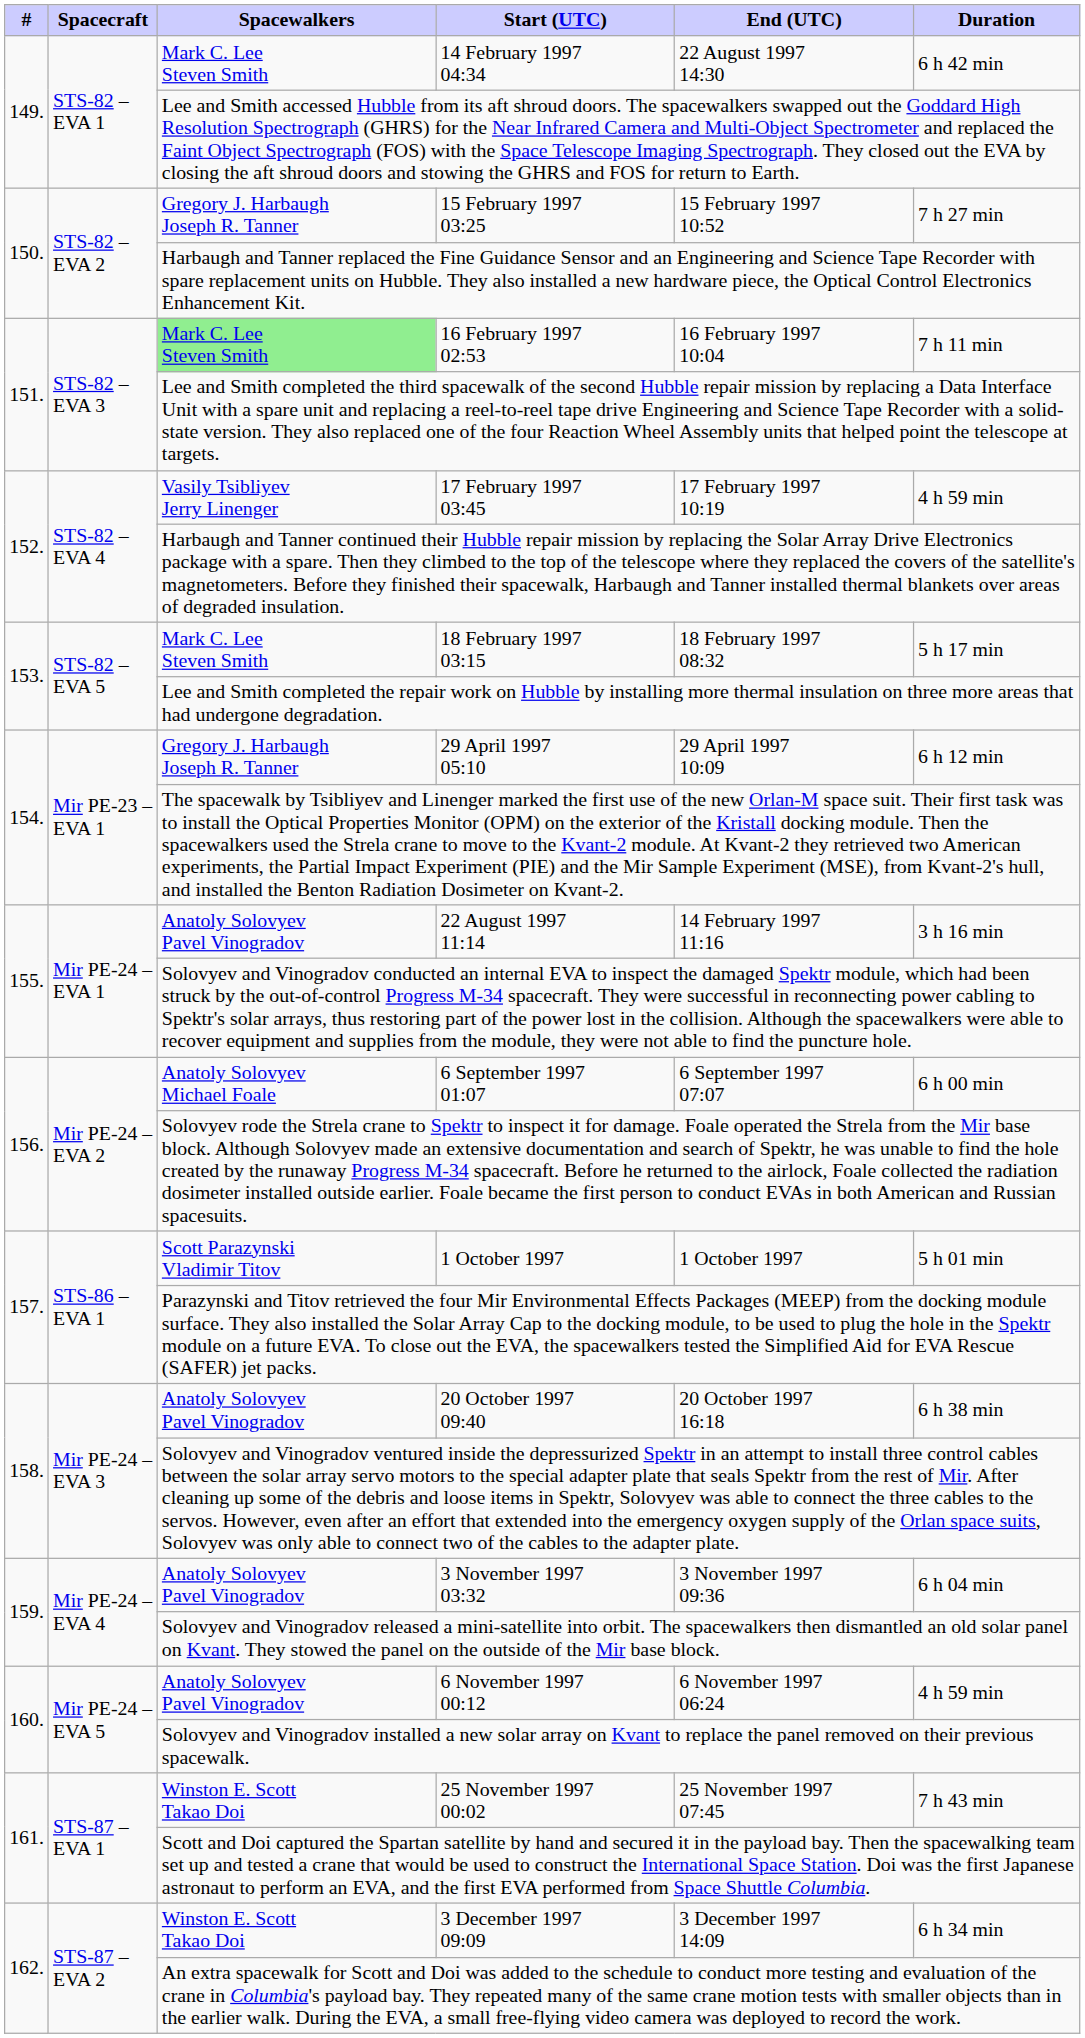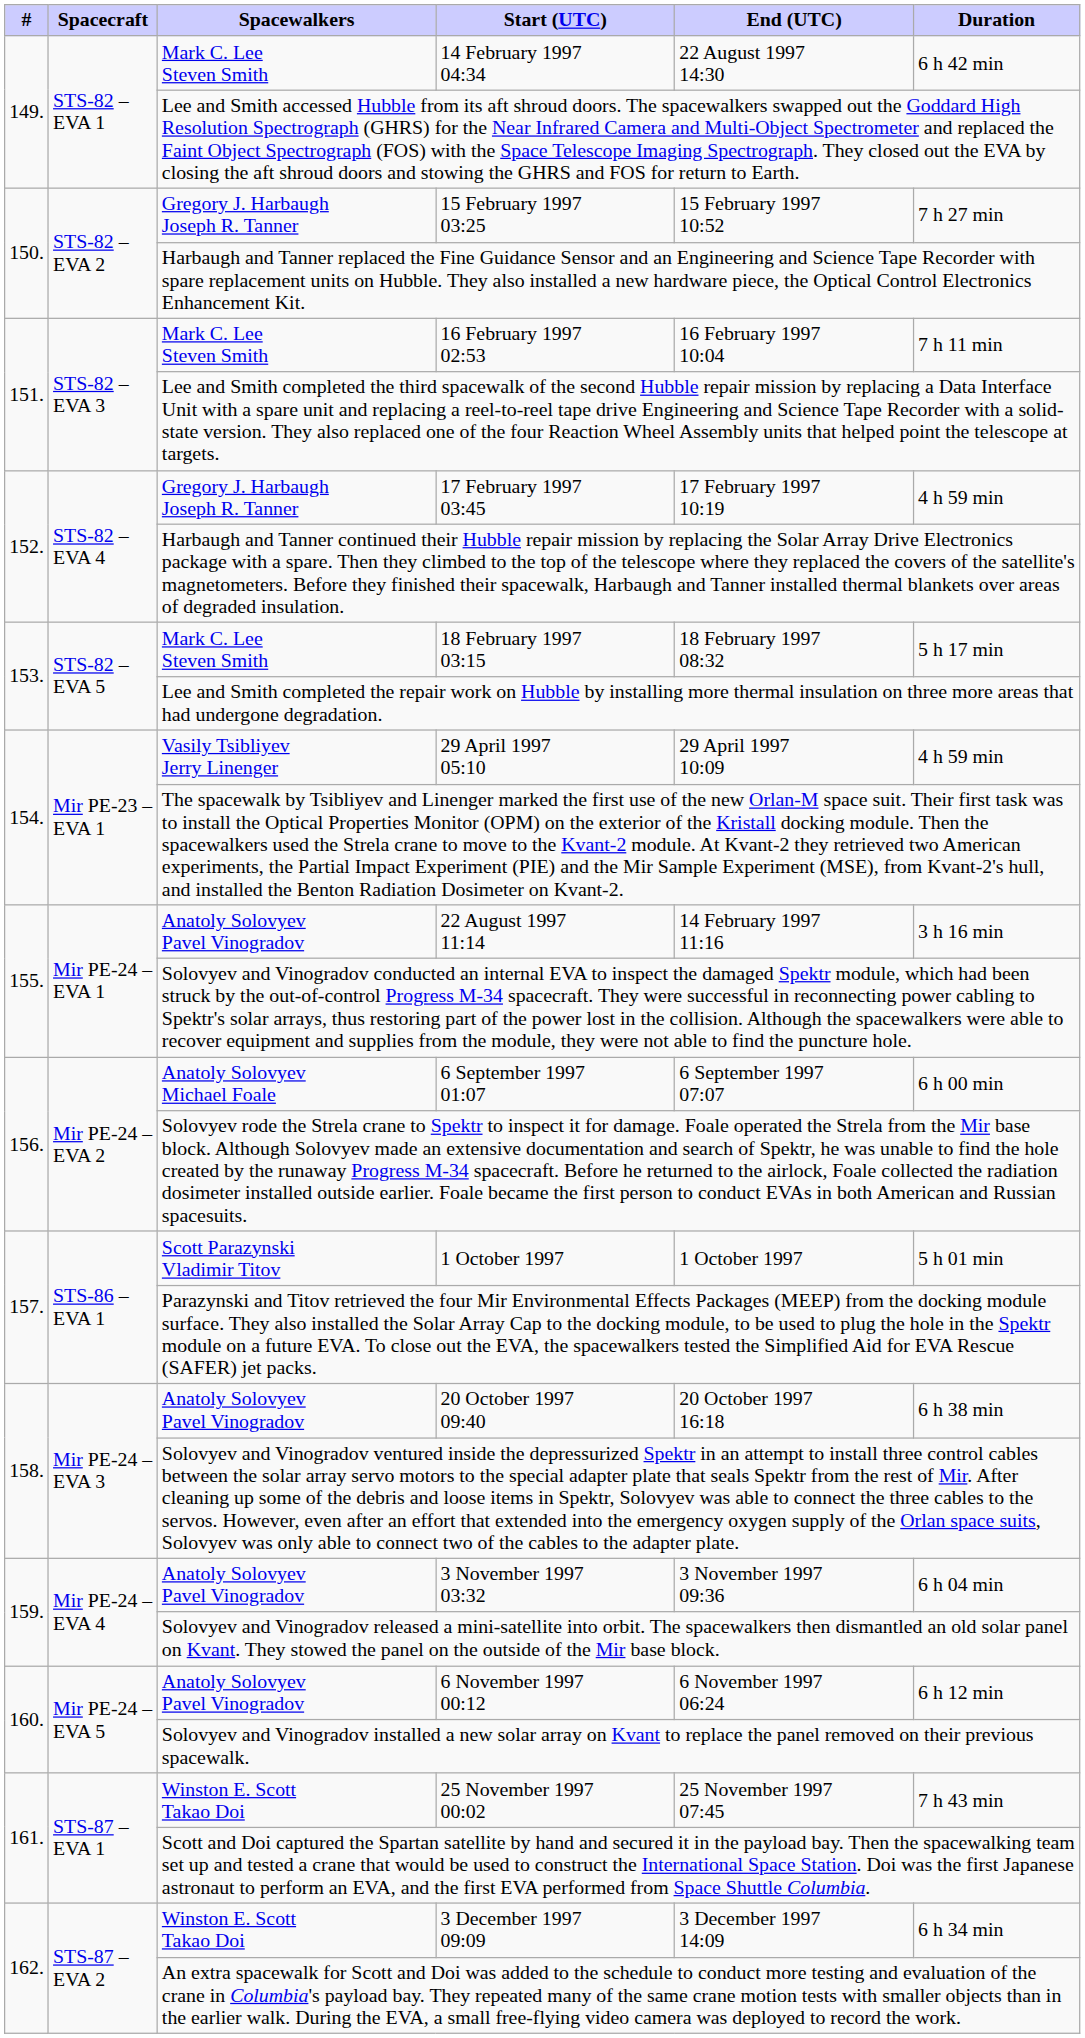16 February 1997 02:53 | Spacewalkers: lightgreen background -> no background
17 February 1997 03:45 | Spacewalkers: Vasily Tsibliyev Jerry Linenger -> Gregory J. Harbaugh Joseph R. Tanner
29 April 1997 05:10 | Spacewalkers: Gregory J. Harbaugh Joseph R. Tanner -> Vasily Tsibliyev Jerry Linenger
29 April 1997 05:10 | Duration: 6 h 12 min -> 4 h 59 min
6 November 1997 00:12 | Duration: 4 h 59 min -> 6 h 12 min
